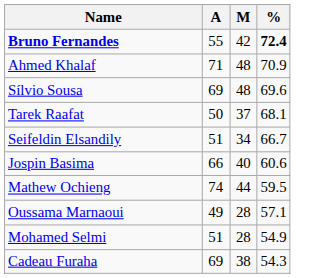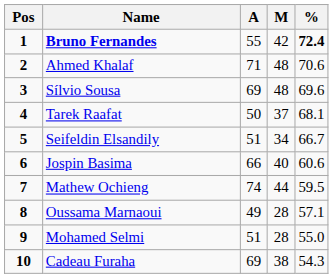+ column: Pos | 1 | 2 | 3 | 4 | 5 | 6 | 7 | 8 | 9 | 10
Ahmed Khalaf | %: 70.9 -> 70.6
Mohamed Selmi | %: 54.9 -> 55.0
